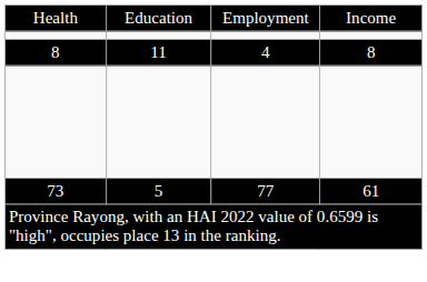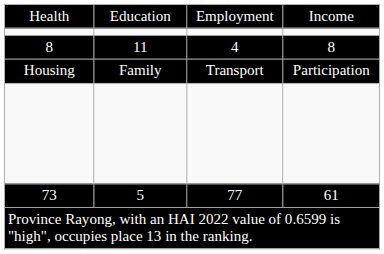+ row: Housing | Family | Transport | Participation
